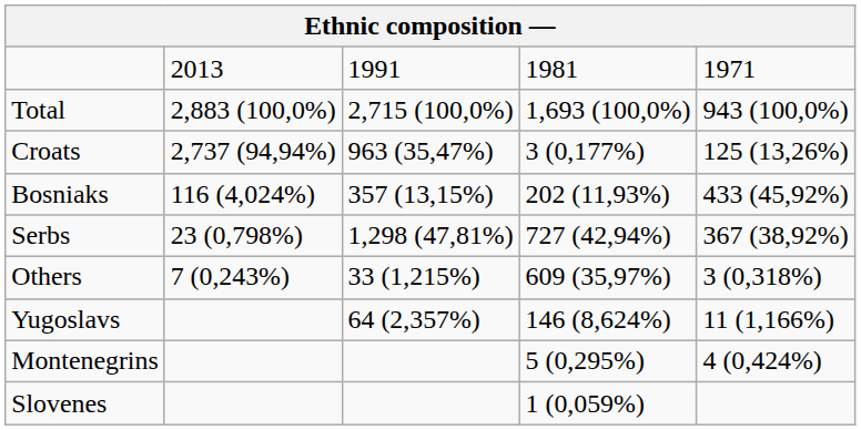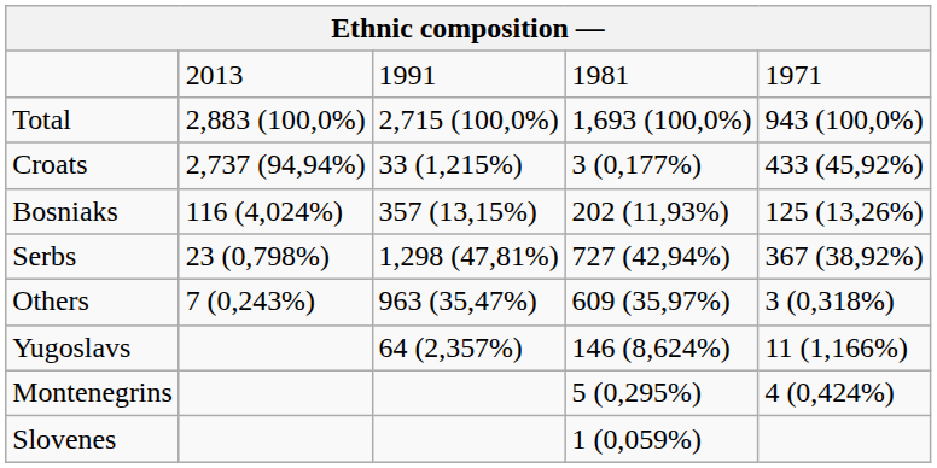Croats | column 3: 963 (35,47%) -> 33 (1,215%)
Croats | column 5: 125 (13,26%) -> 433 (45,92%)
Bosniaks | column 5: 433 (45,92%) -> 125 (13,26%)
Others | column 3: 33 (1,215%) -> 963 (35,47%)
